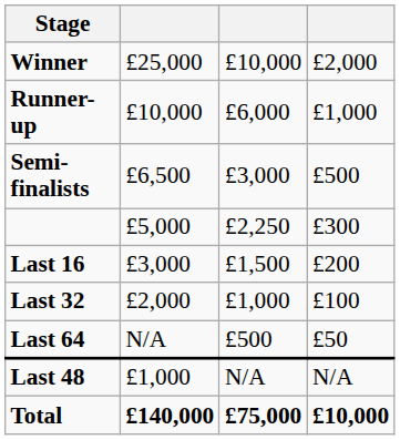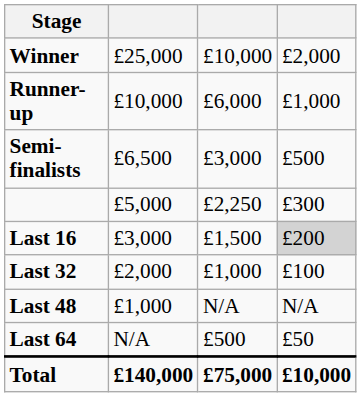Last 16 | column 4: no background -> lightgrey background
rows swapped: Last 48 <-> Last 64
